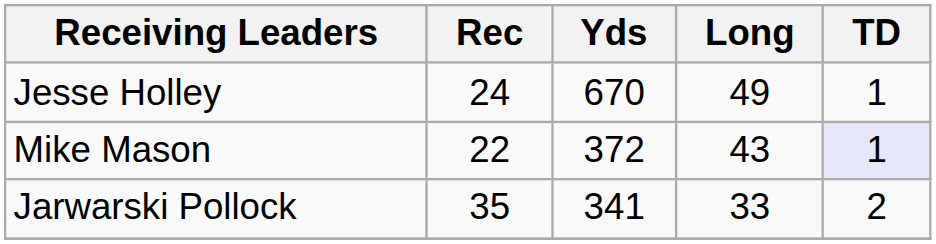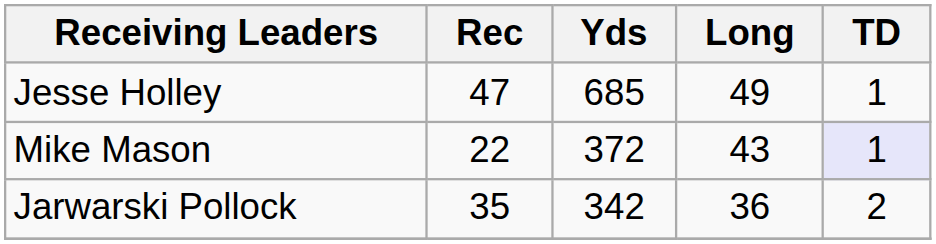Jesse Holley | Rec: 24 -> 47
Jesse Holley | Yds: 670 -> 685
Jarwarski Pollock | Yds: 341 -> 342
Jarwarski Pollock | Long: 33 -> 36
